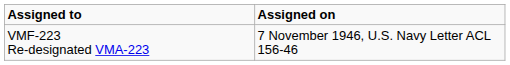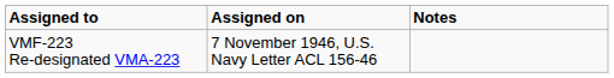+ column: Notes
